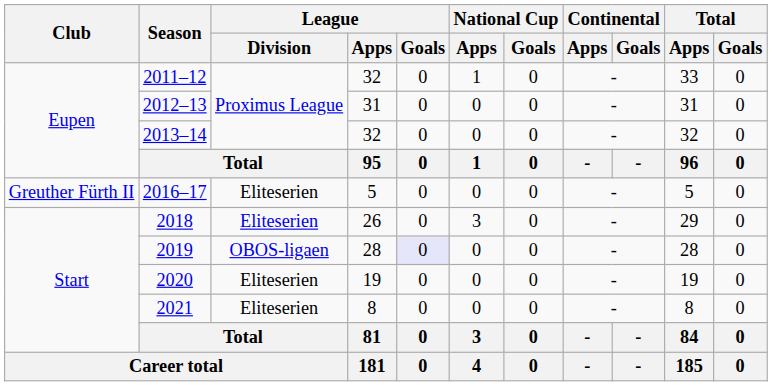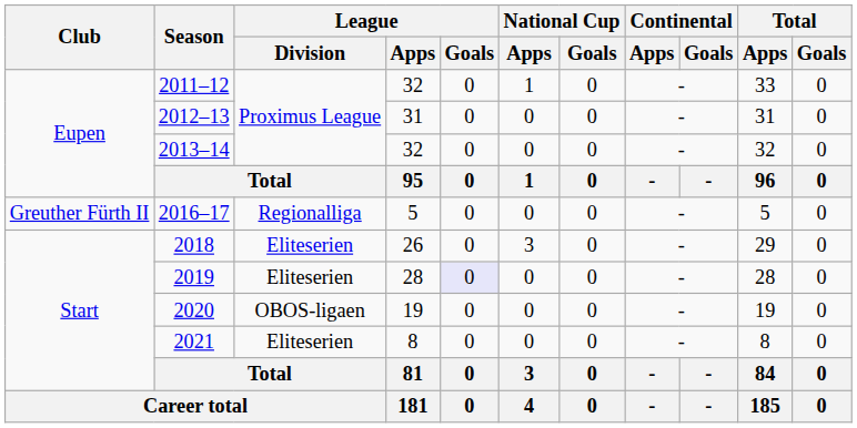2016–17 | League / Division: Eliteserien -> Regionalliga
2019 | League / Division: OBOS-ligaen -> Eliteserien
2020 | League / Division: Eliteserien -> OBOS-ligaen
